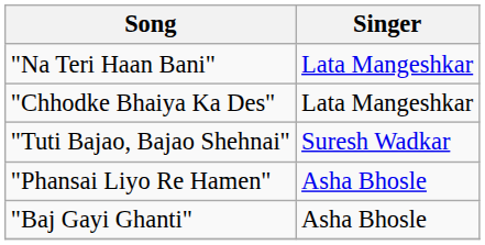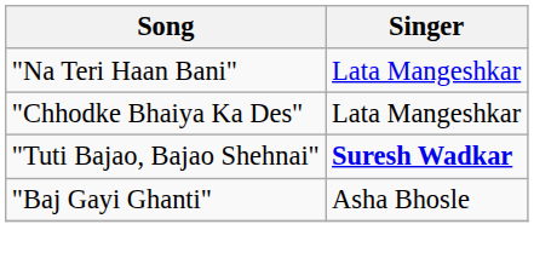"Tuti Bajao, Bajao Shehnai" | Singer: normal -> bold
- row: "Phansai Liyo Re Hamen" | Asha Bhosle
